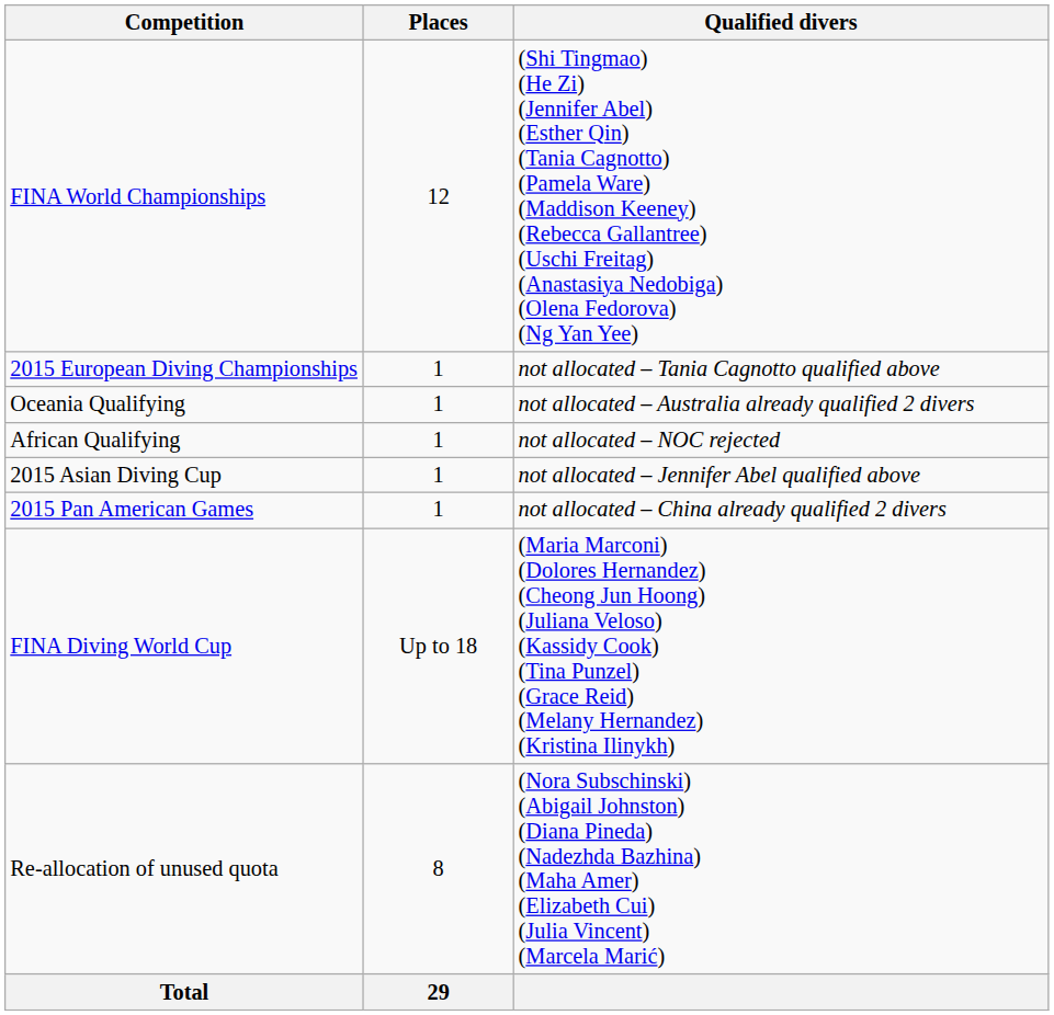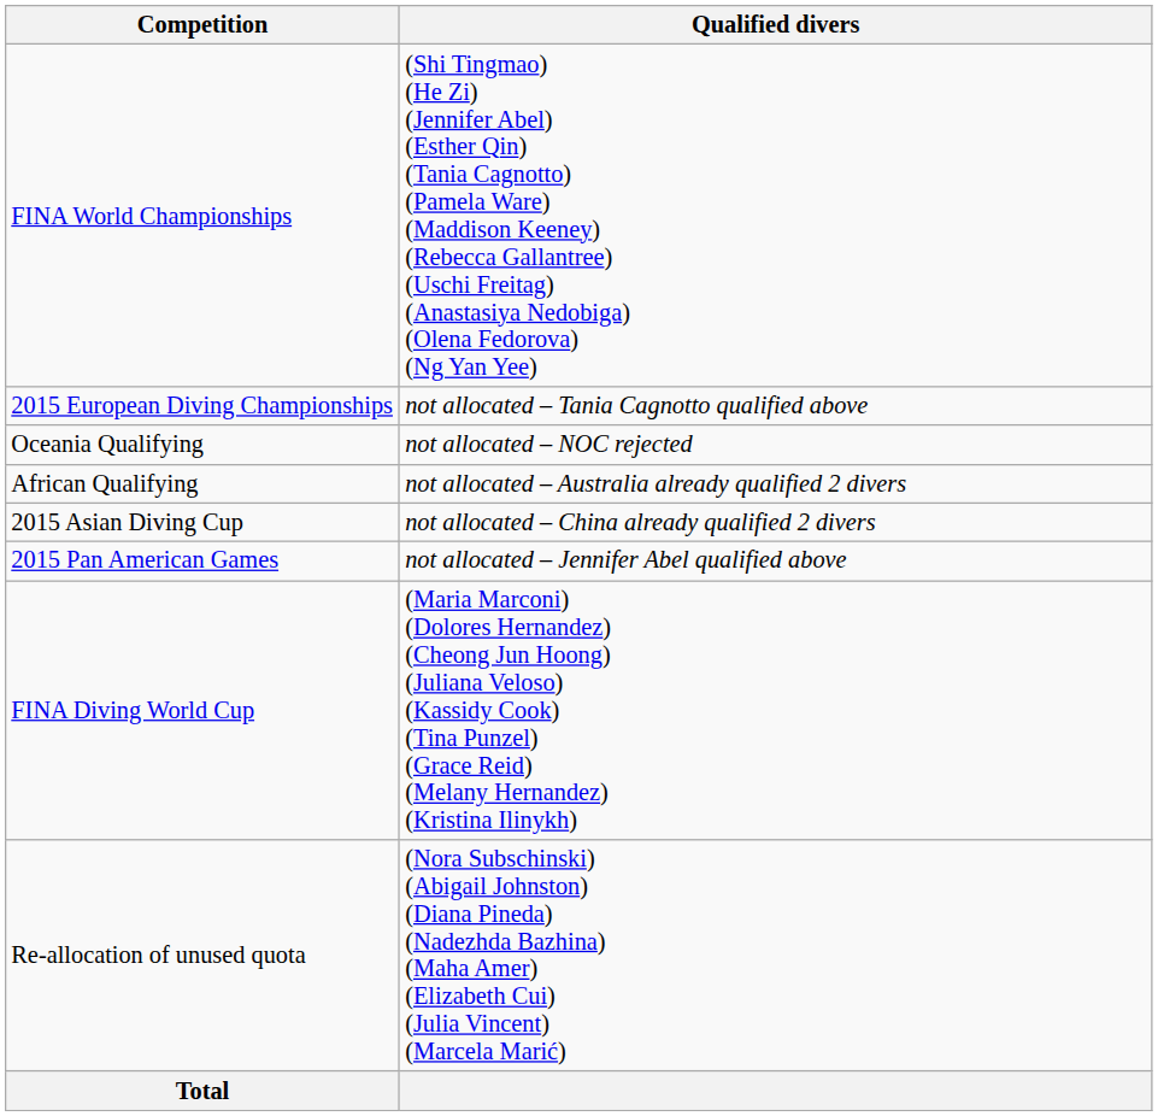- column: Places | 12 | 1 | 1 | 1 | 1 | 1 | Up to 18 | 8 | 29
Oceania Qualifying | Qualified divers: not allocated – Australia already qualified 2 divers -> not allocated – NOC rejected
African Qualifying | Qualified divers: not allocated – NOC rejected -> not allocated – Australia already qualified 2 divers
2015 Asian Diving Cup | Qualified divers: not allocated – Jennifer Abel qualified above -> not allocated – China already qualified 2 divers
2015 Pan American Games | Qualified divers: not allocated – China already qualified 2 divers -> not allocated – Jennifer Abel qualified above
